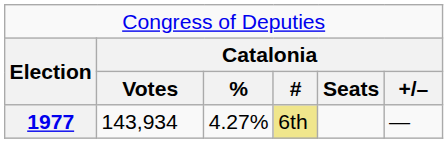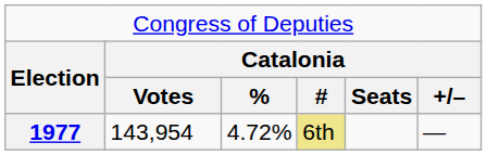1977 | column 2: 143,934 -> 143,954
1977 | column 3: 4.27% -> 4.72%
